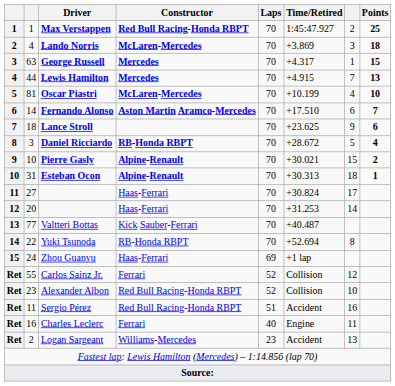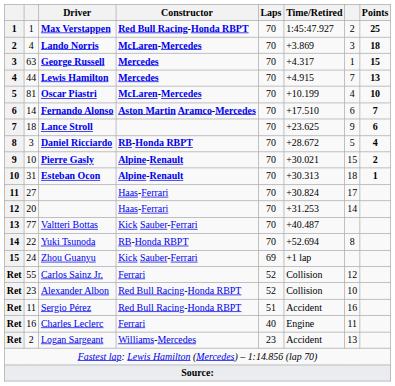Zhou Guanyu | Constructor: Haas-Ferrari -> Kick Sauber-Ferrari
